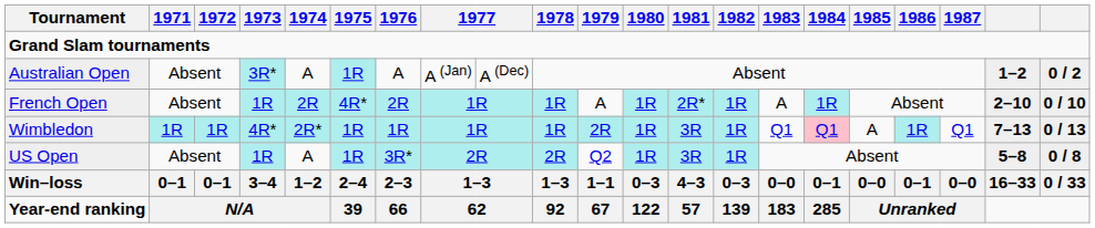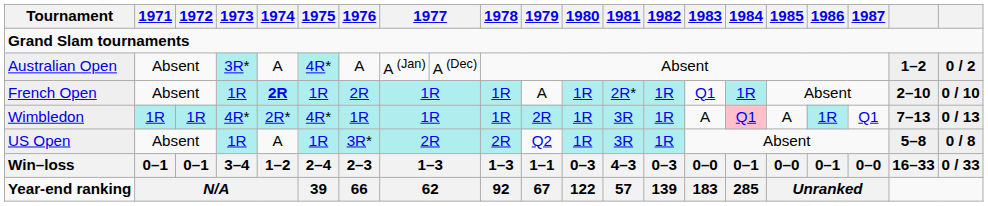Australian Open | 1975: 1R -> 4R*
French Open | 1974: normal -> bold
French Open | 1975: 4R* -> 1R
French Open | 1983: A -> Q1
Wimbledon | 1975: 1R -> 4R*
Wimbledon | 1983: Q1 -> A
